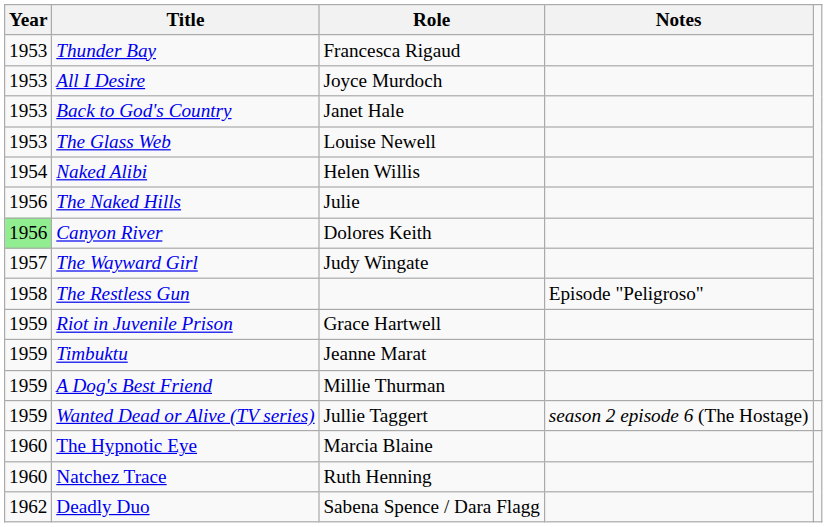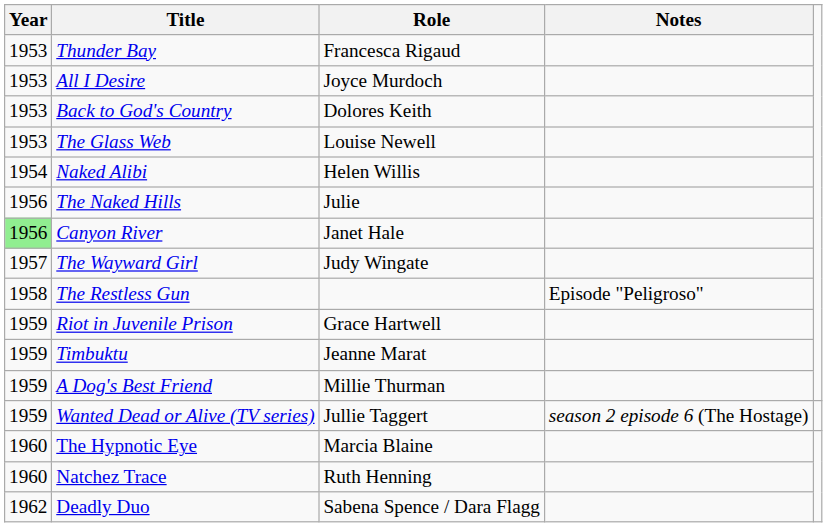Back to God's Country | Role: Janet Hale -> Dolores Keith
Canyon River | Role: Dolores Keith -> Janet Hale
